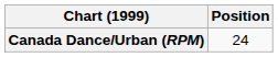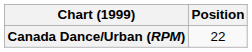Canada Dance/Urban (RPM) | Position: 24 -> 22
